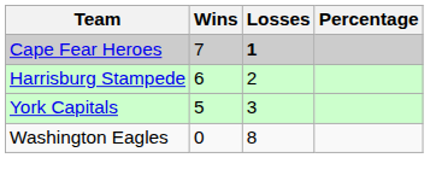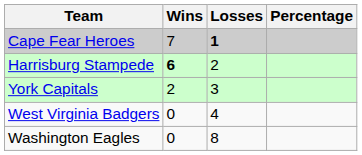Harrisburg Stampede | Wins: normal -> bold
York Capitals | Wins: 5 -> 2
+ row: West Virginia Badgers | 0 | 4
